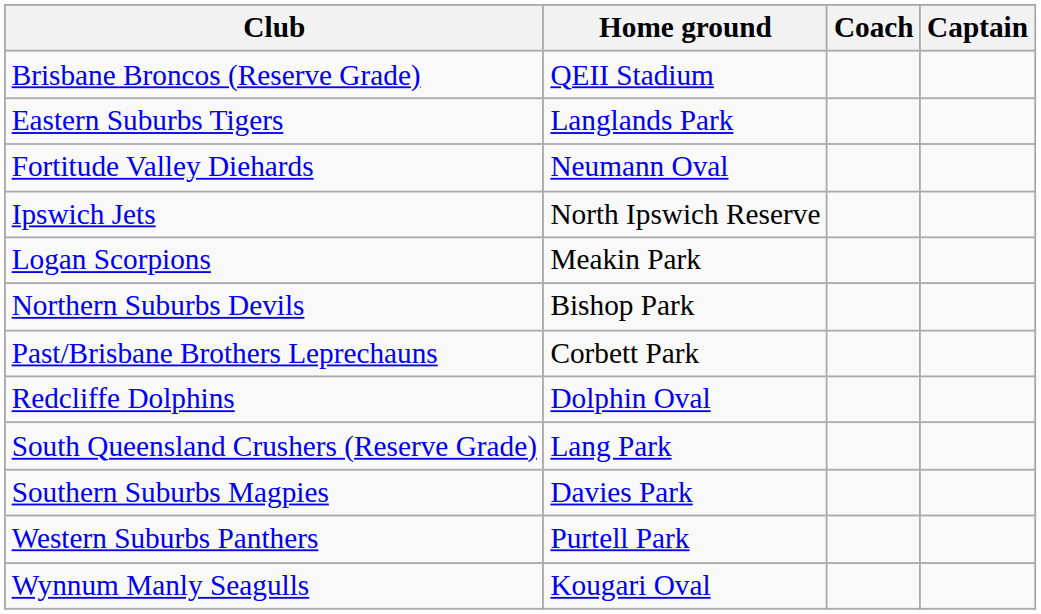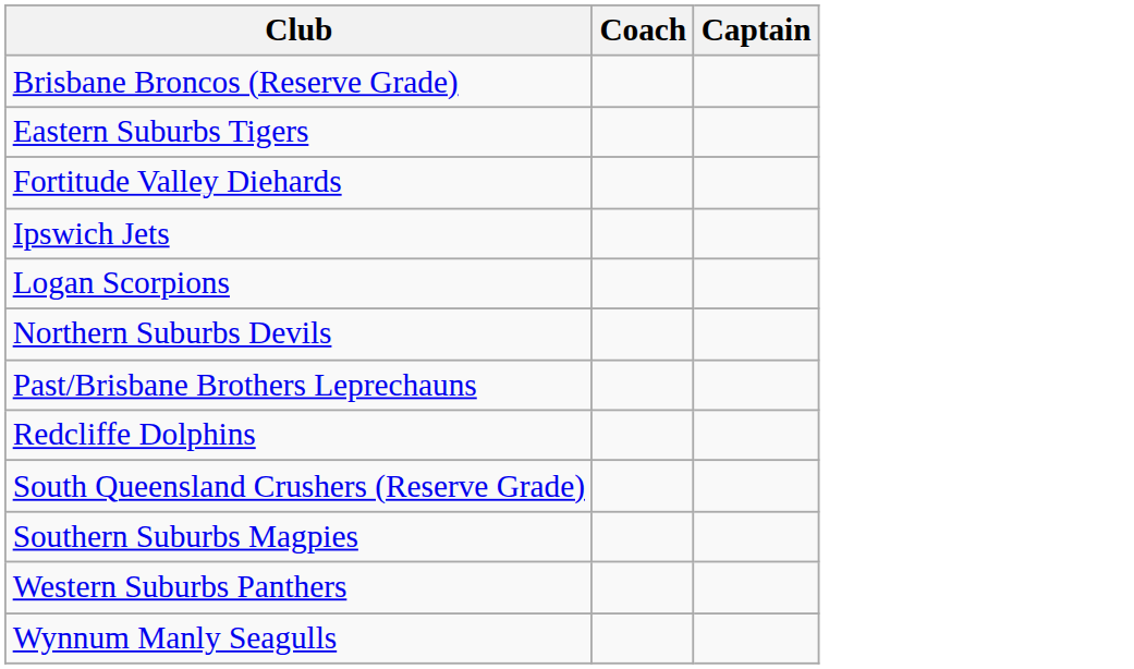- column: Home ground | QEII Stadium | Langlands Park | Neumann Oval | North Ipswich Reserve | Meakin Park | Bishop Park | Corbett Park | Dolphin Oval | Lang Park | Davies Park | Purtell Park | Kougari Oval
